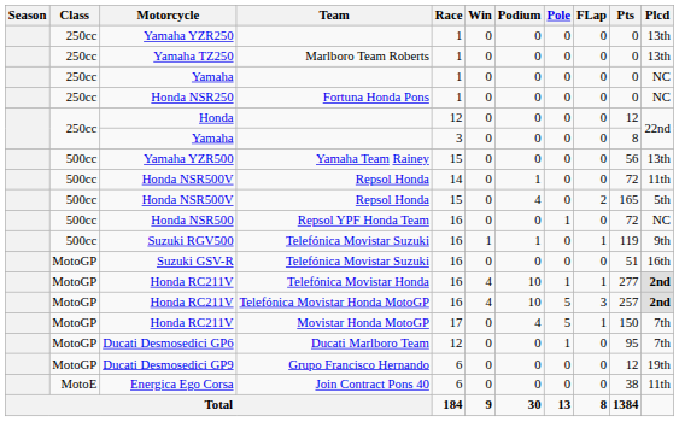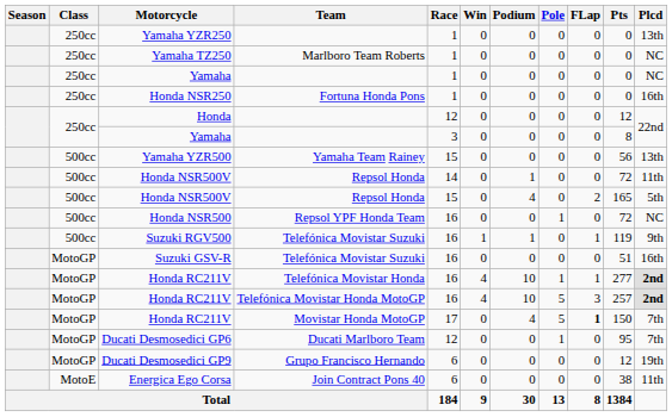Yamaha TZ250 | Plcd: 13th -> NC
Honda NSR250 | Plcd: NC -> 16th
Honda RC211V / Movistar Honda MotoGP | FLap: normal -> bold
